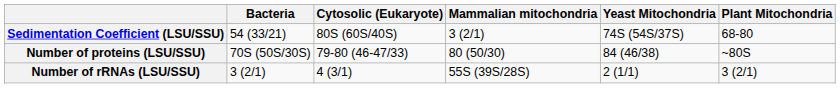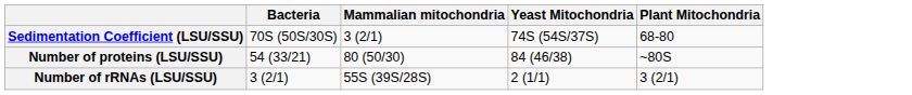- column: Cytosolic (Eukaryote) | 80S (60S/40S) | 79-80 (46-47/33) | 4 (3/1)
Sedimentation Coefficient (LSU/SSU) | Bacteria: 54 (33/21) -> 70S (50S/30S)
Number of proteins (LSU/SSU) | Bacteria: 70S (50S/30S) -> 54 (33/21)
